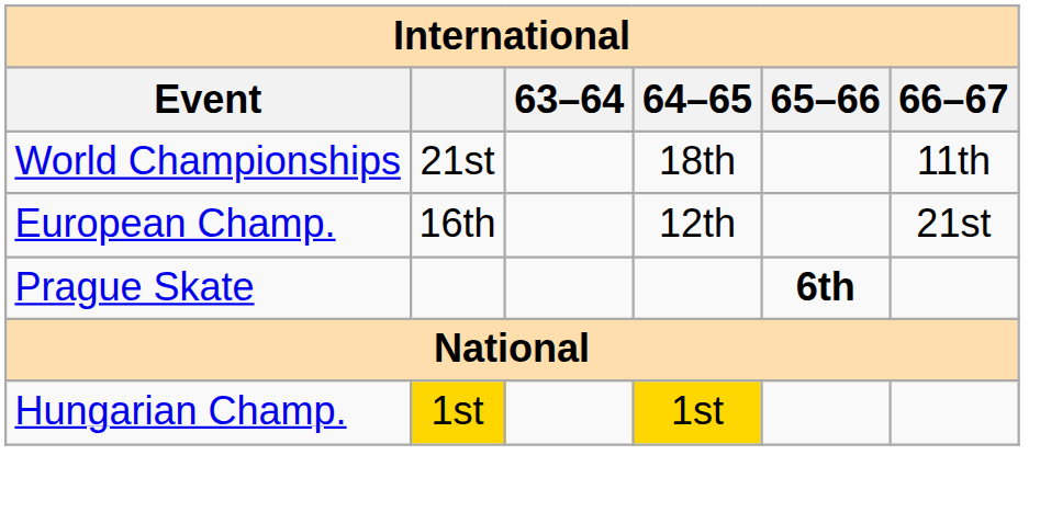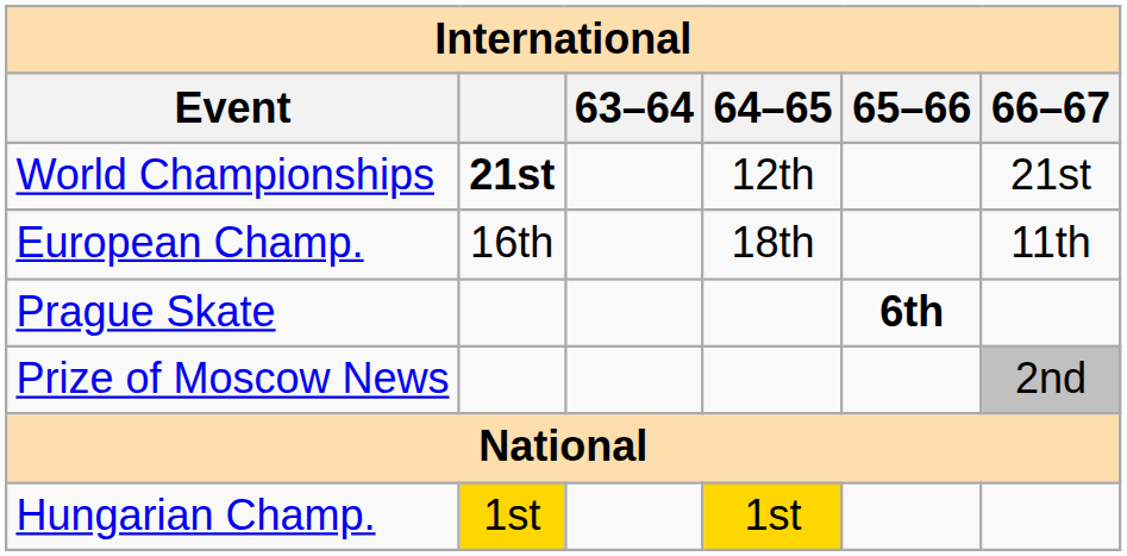World Championships | column 2: normal -> bold
World Championships | 64–65: 18th -> 12th
World Championships | 66–67: 11th -> 21st
European Champ. | 64–65: 12th -> 18th
European Champ. | 66–67: 21st -> 11th
+ row: Prize of Moscow News | 2nd
